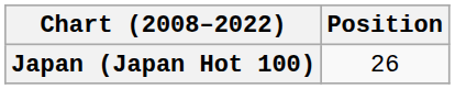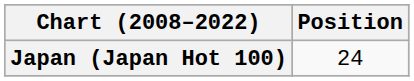Japan (Japan Hot 100) | Position: 26 -> 24
